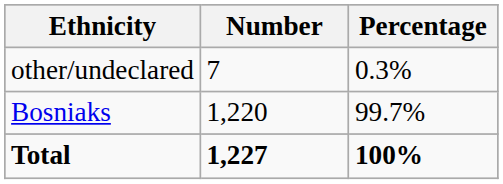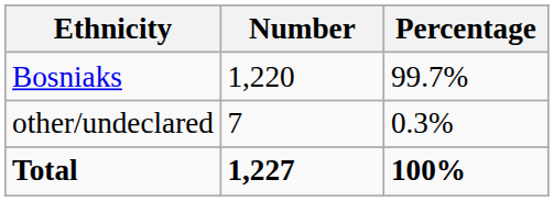rows swapped: Bosniaks <-> other/undeclared
